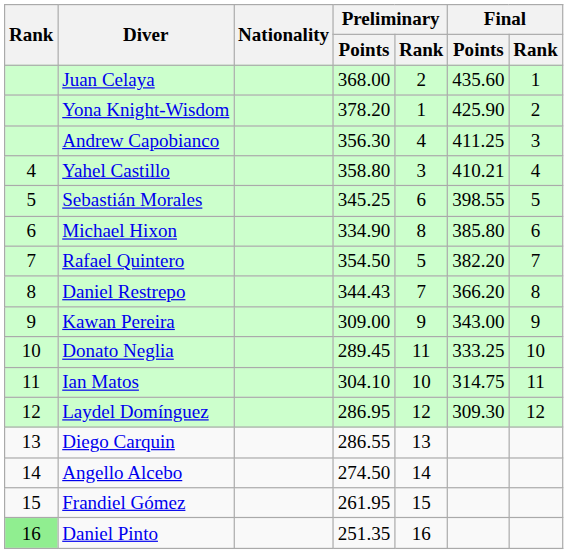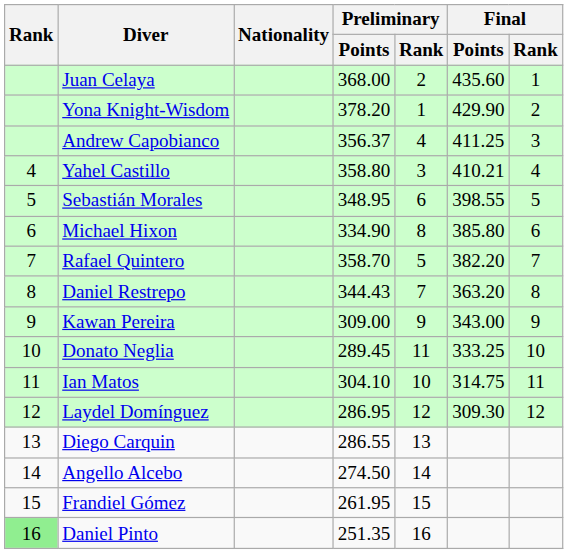Yona Knight-Wisdom | Final / Points: 425.90 -> 429.90
Andrew Capobianco | Preliminary / Points: 356.30 -> 356.37
Sebastián Morales | Preliminary / Points: 345.25 -> 348.95
Rafael Quintero | Preliminary / Points: 354.50 -> 358.70
Daniel Restrepo | Final / Points: 366.20 -> 363.20
